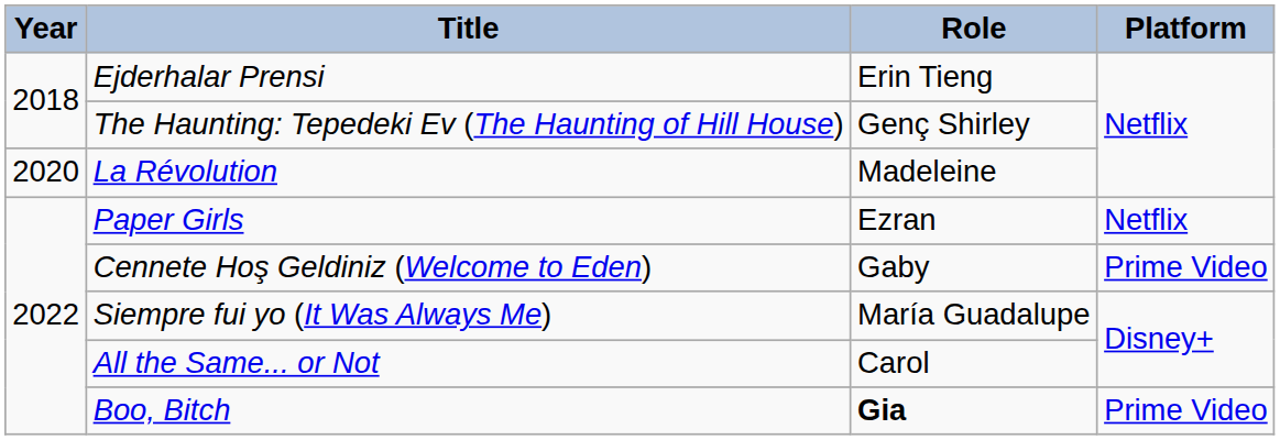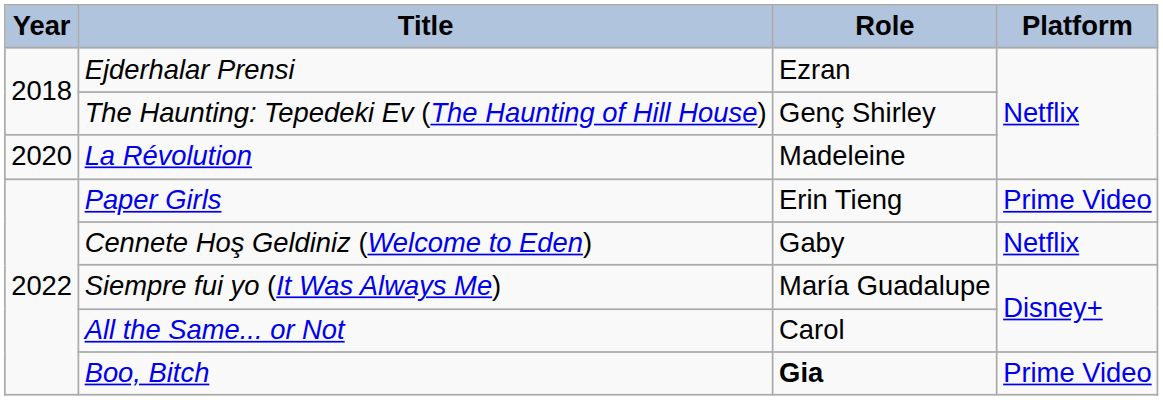Ejderhalar Prensi | Role: Erin Tieng -> Ezran
Paper Girls | Role: Ezran -> Erin Tieng
Paper Girls | Platform: Netflix -> Prime Video
Cennete Hoş Geldiniz (Welcome to Eden) | Platform: Prime Video -> Netflix
